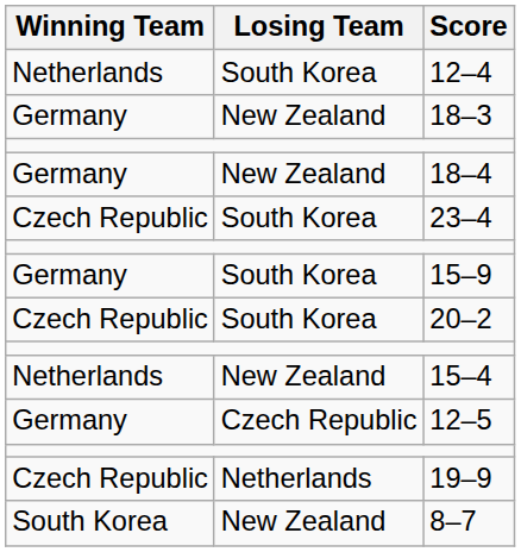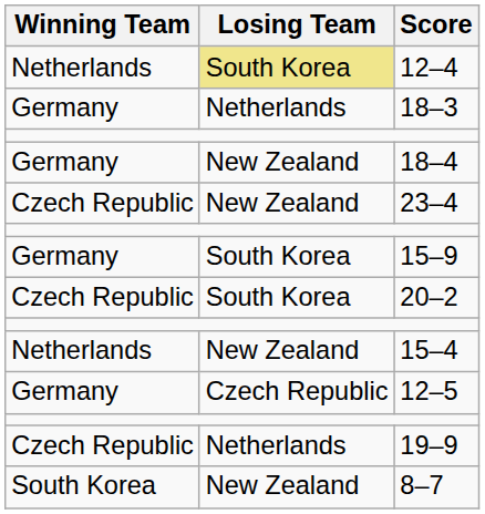12–4 | Losing Team: no background -> khaki background
18–3 | Losing Team: New Zealand -> Netherlands
23–4 | Losing Team: South Korea -> New Zealand
